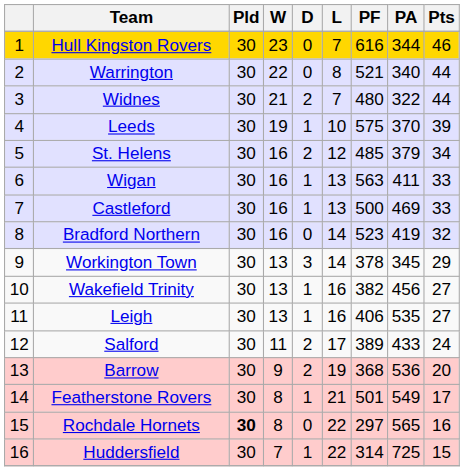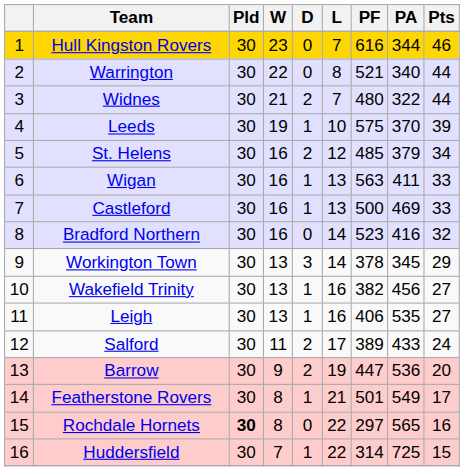Bradford Northern | PA: 419 -> 416
Barrow | PF: 368 -> 447
